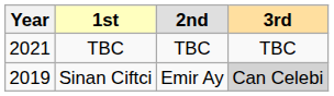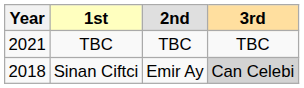Sinan Ciftci | Year: 2019 -> 2018
